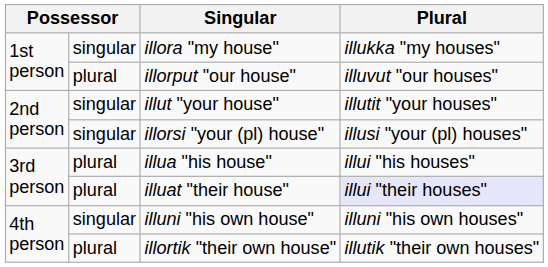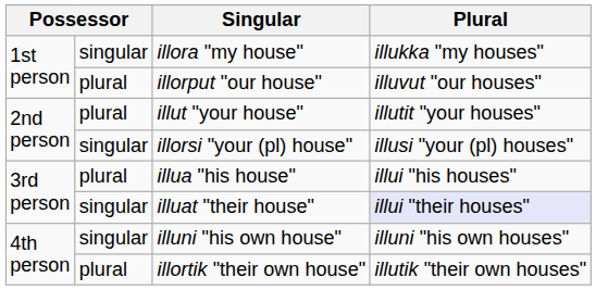illut "your house" | column 2: singular -> plural
illuat "their house" | column 2: plural -> singular
